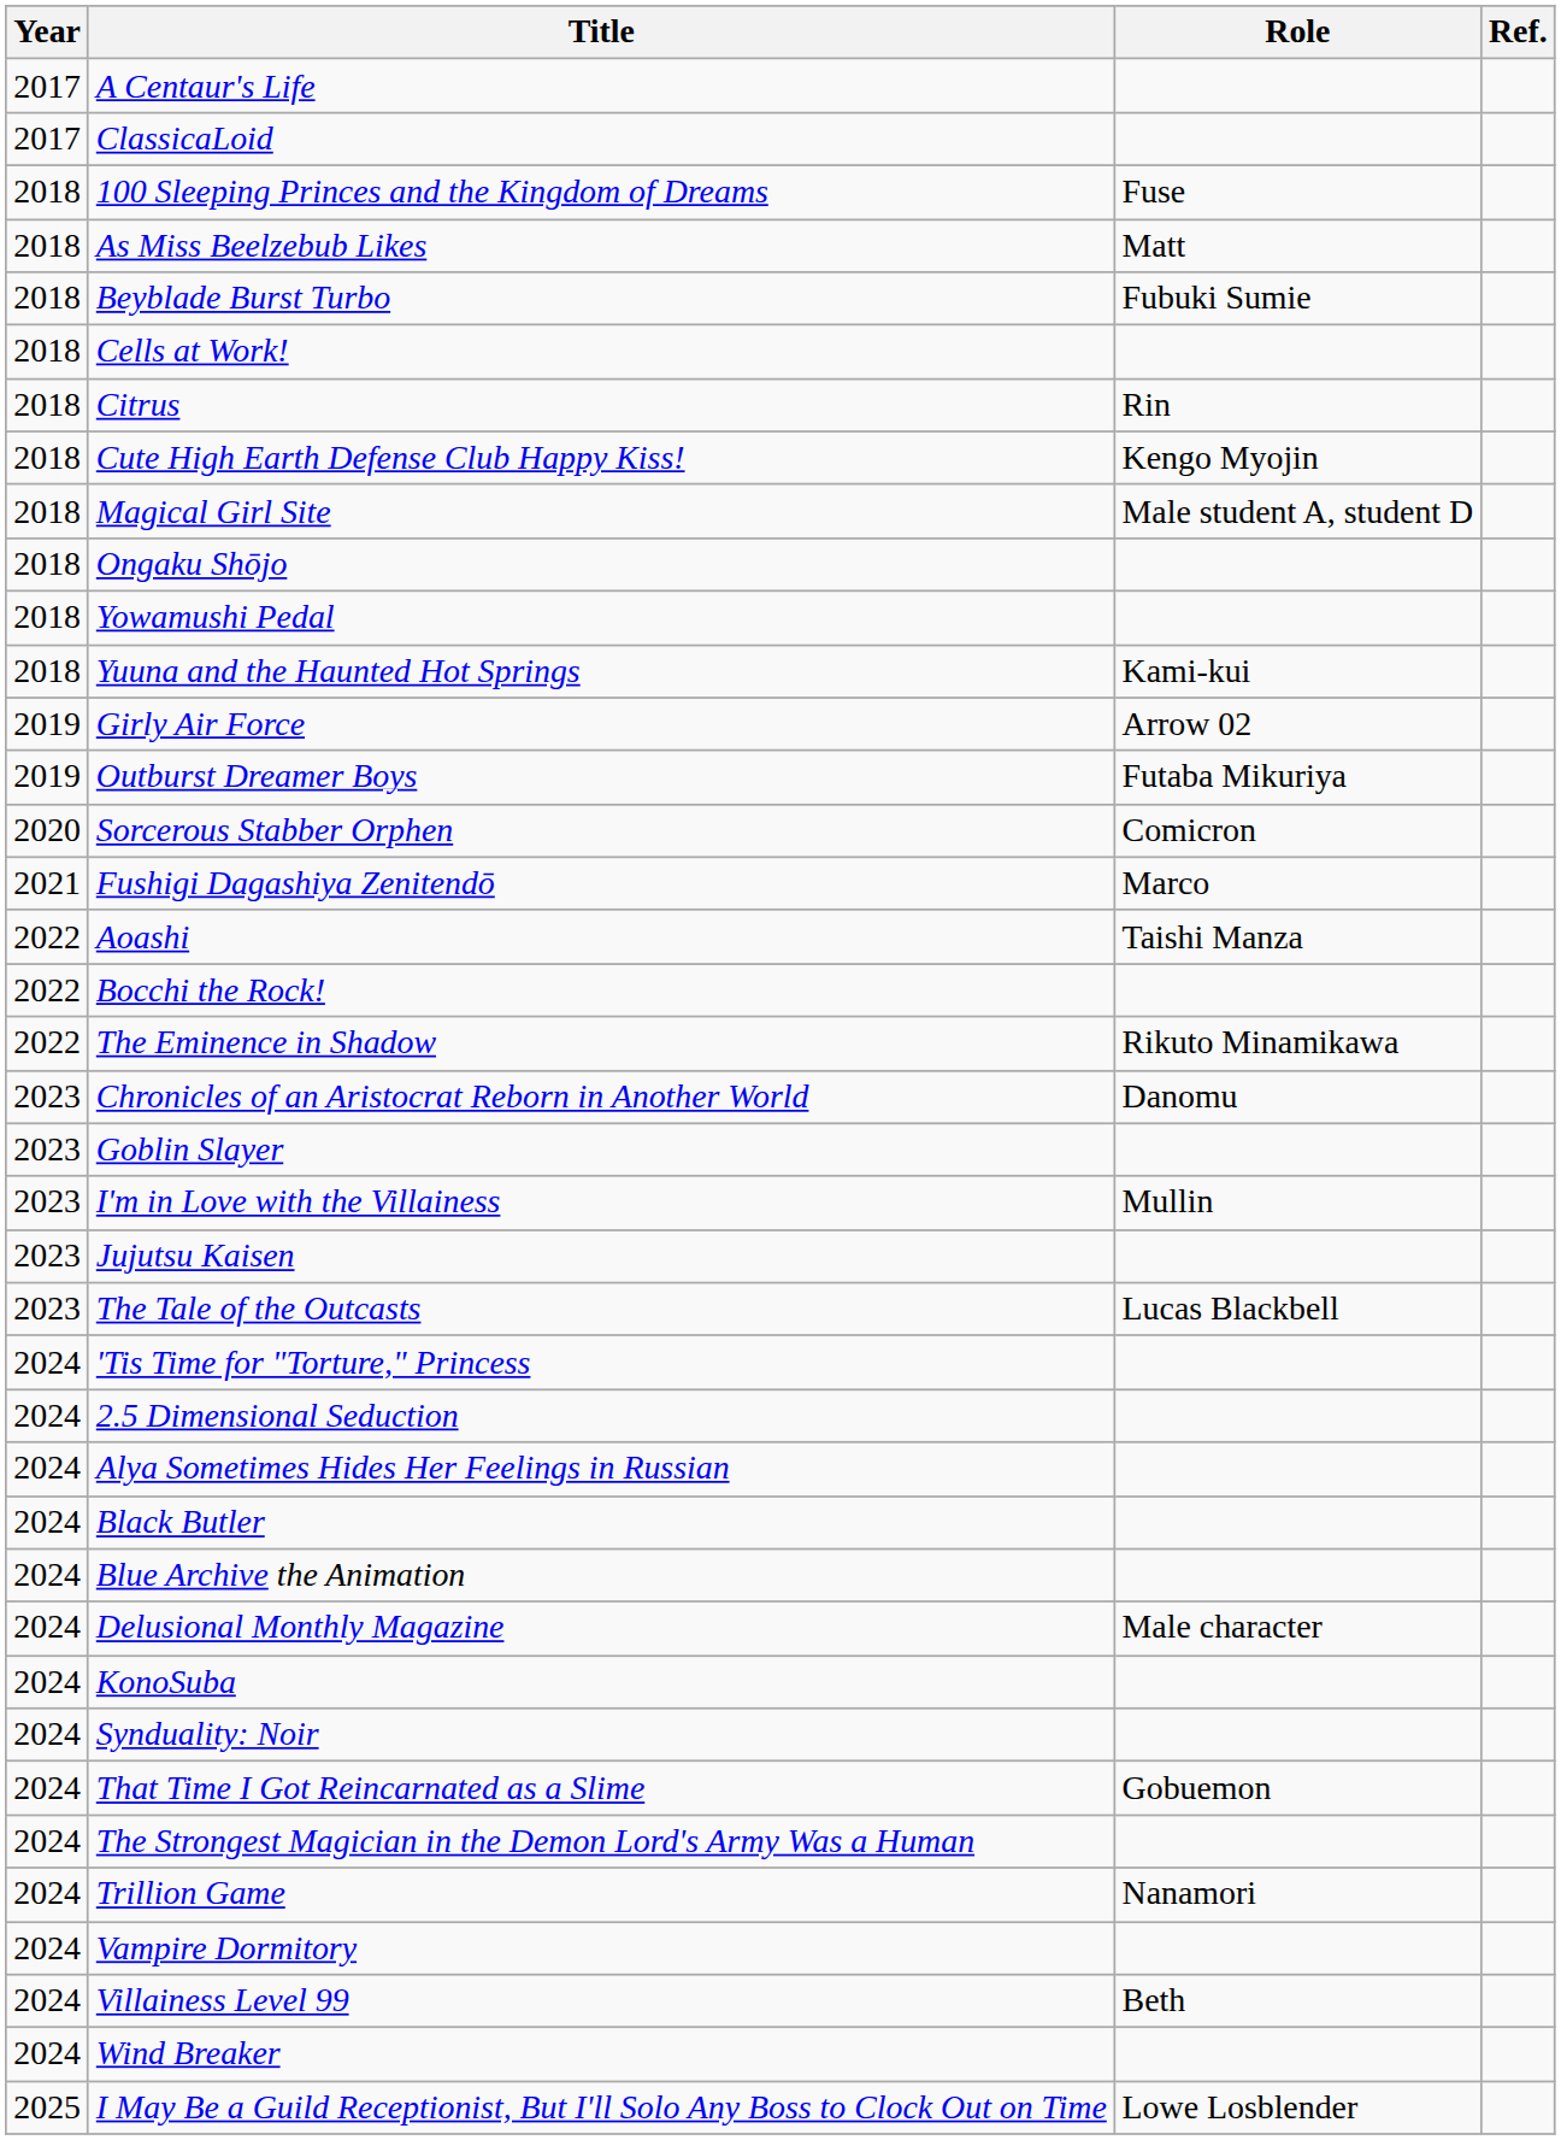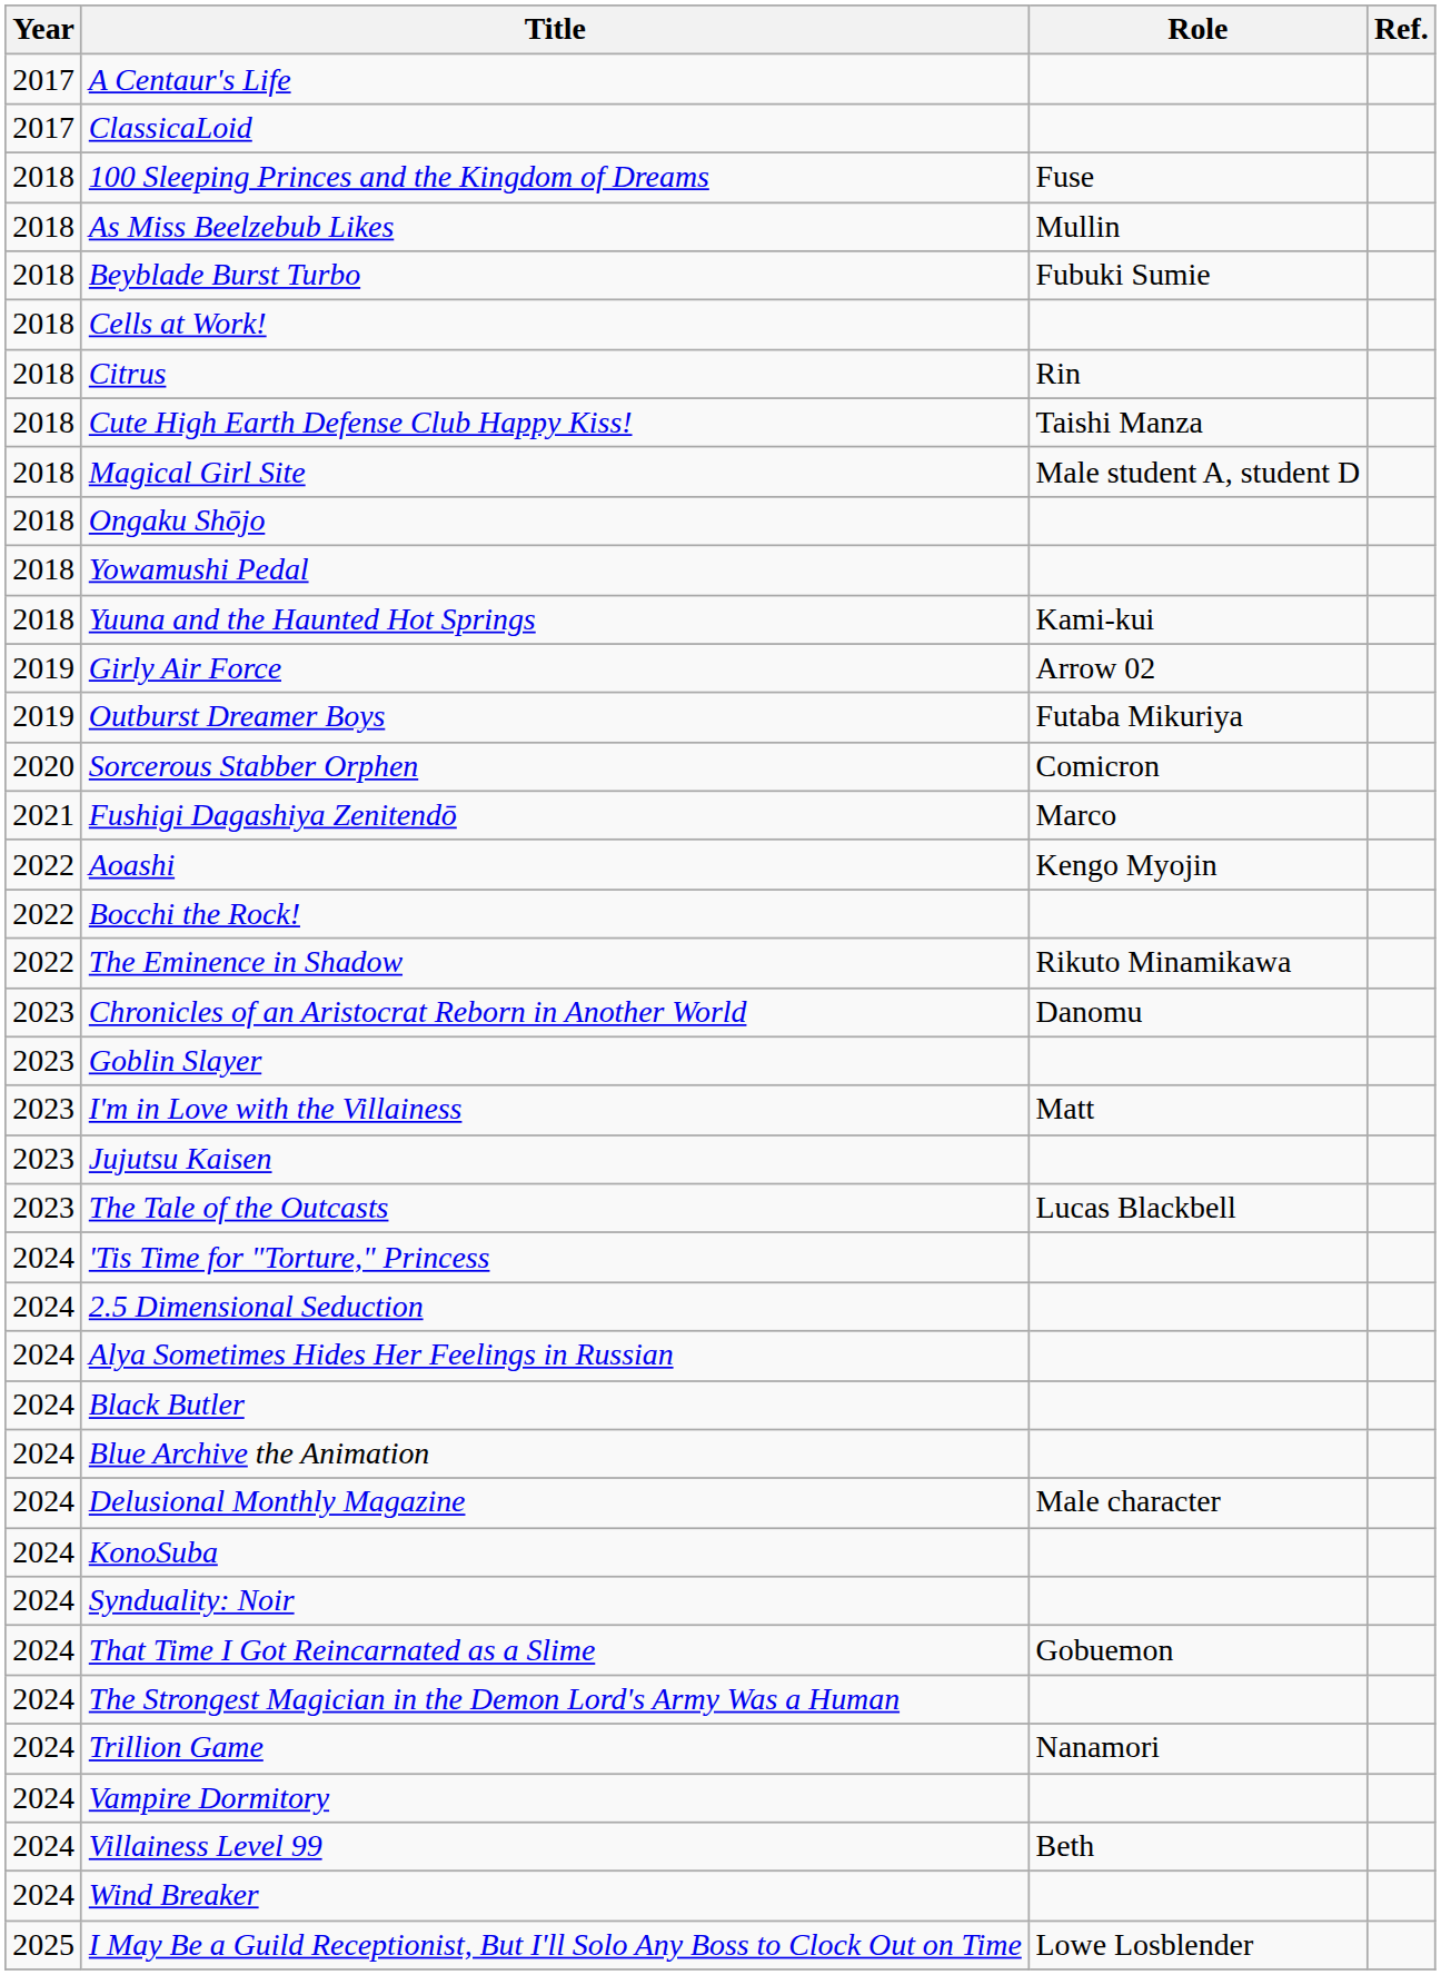As Miss Beelzebub Likes | Role: Matt -> Mullin
Cute High Earth Defense Club Happy Kiss! | Role: Kengo Myojin -> Taishi Manza
Aoashi | Role: Taishi Manza -> Kengo Myojin
I'm in Love with the Villainess | Role: Mullin -> Matt
